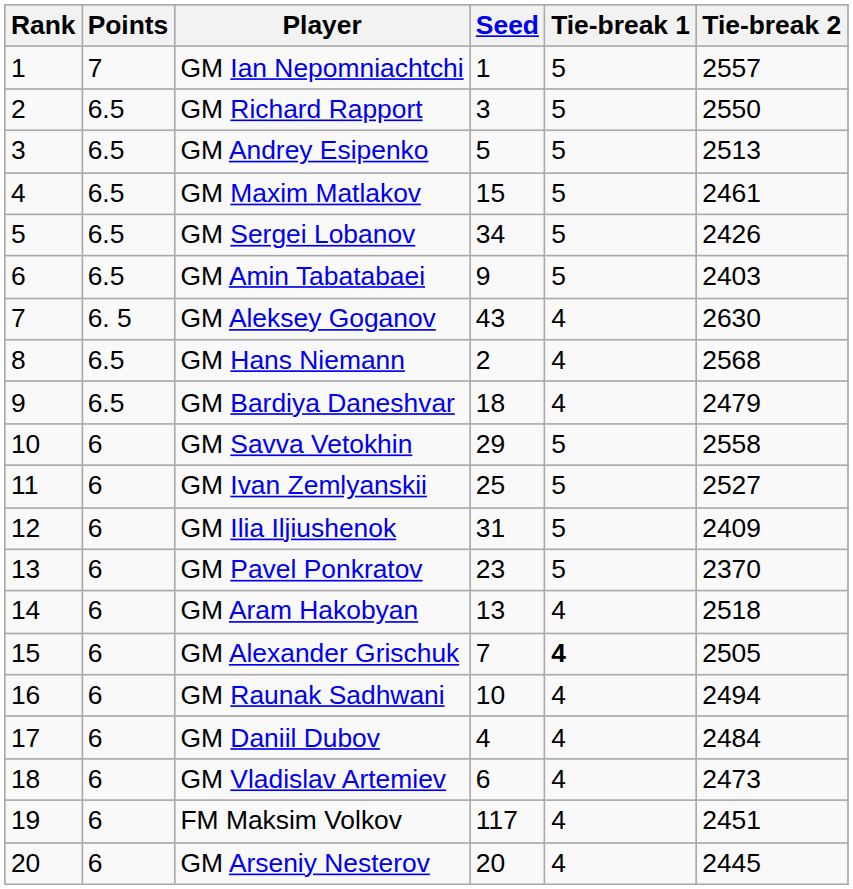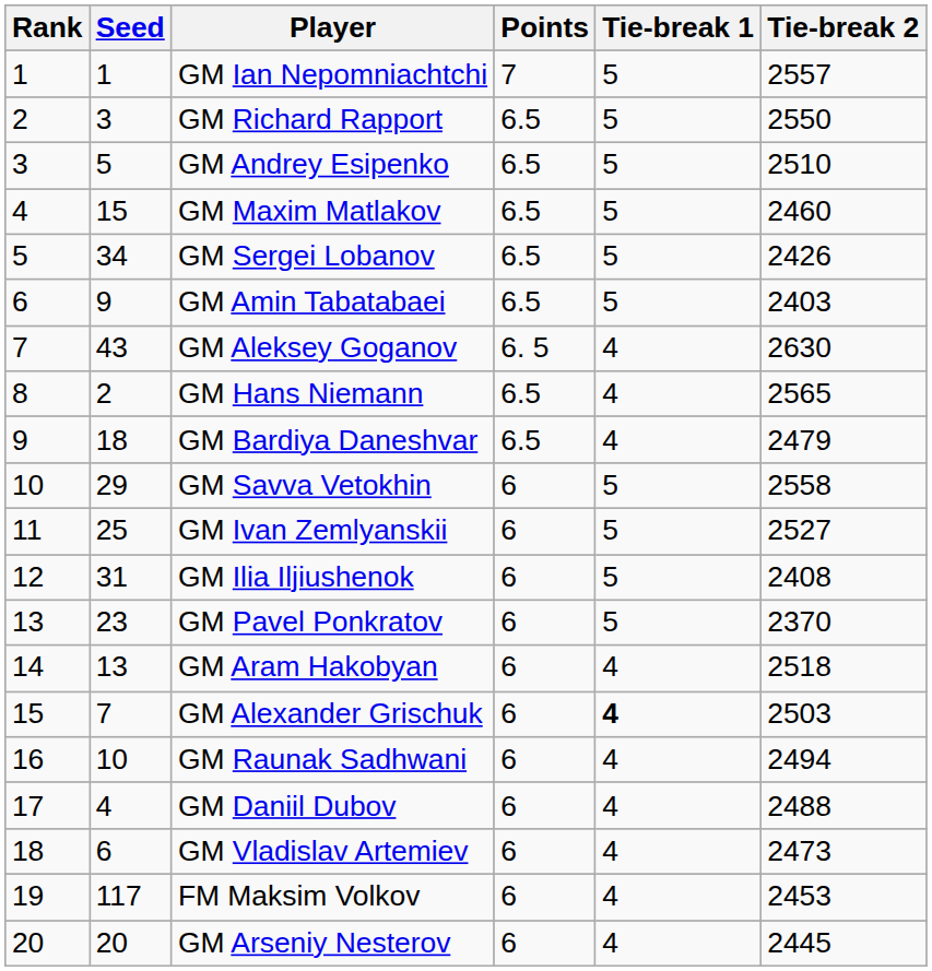columns swapped: Seed <-> Points
GM Andrey Esipenko | Tie-break 2: 2513 -> 2510
GM Maxim Matlakov | Tie-break 2: 2461 -> 2460
GM Hans Niemann | Tie-break 2: 2568 -> 2565
GM Ilia Iljiushenok | Tie-break 2: 2409 -> 2408
GM Alexander Grischuk | Tie-break 2: 2505 -> 2503
GM Daniil Dubov | Tie-break 2: 2484 -> 2488
FM Maksim Volkov | Tie-break 2: 2451 -> 2453
